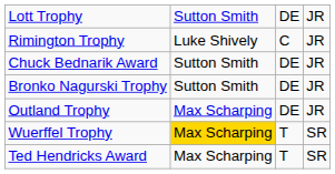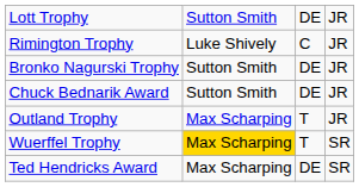rows swapped: Chuck Bednarik Award <-> Bronko Nagurski Trophy
Outland Trophy | column 3: DE -> T
Ted Hendricks Award | column 3: T -> DE
